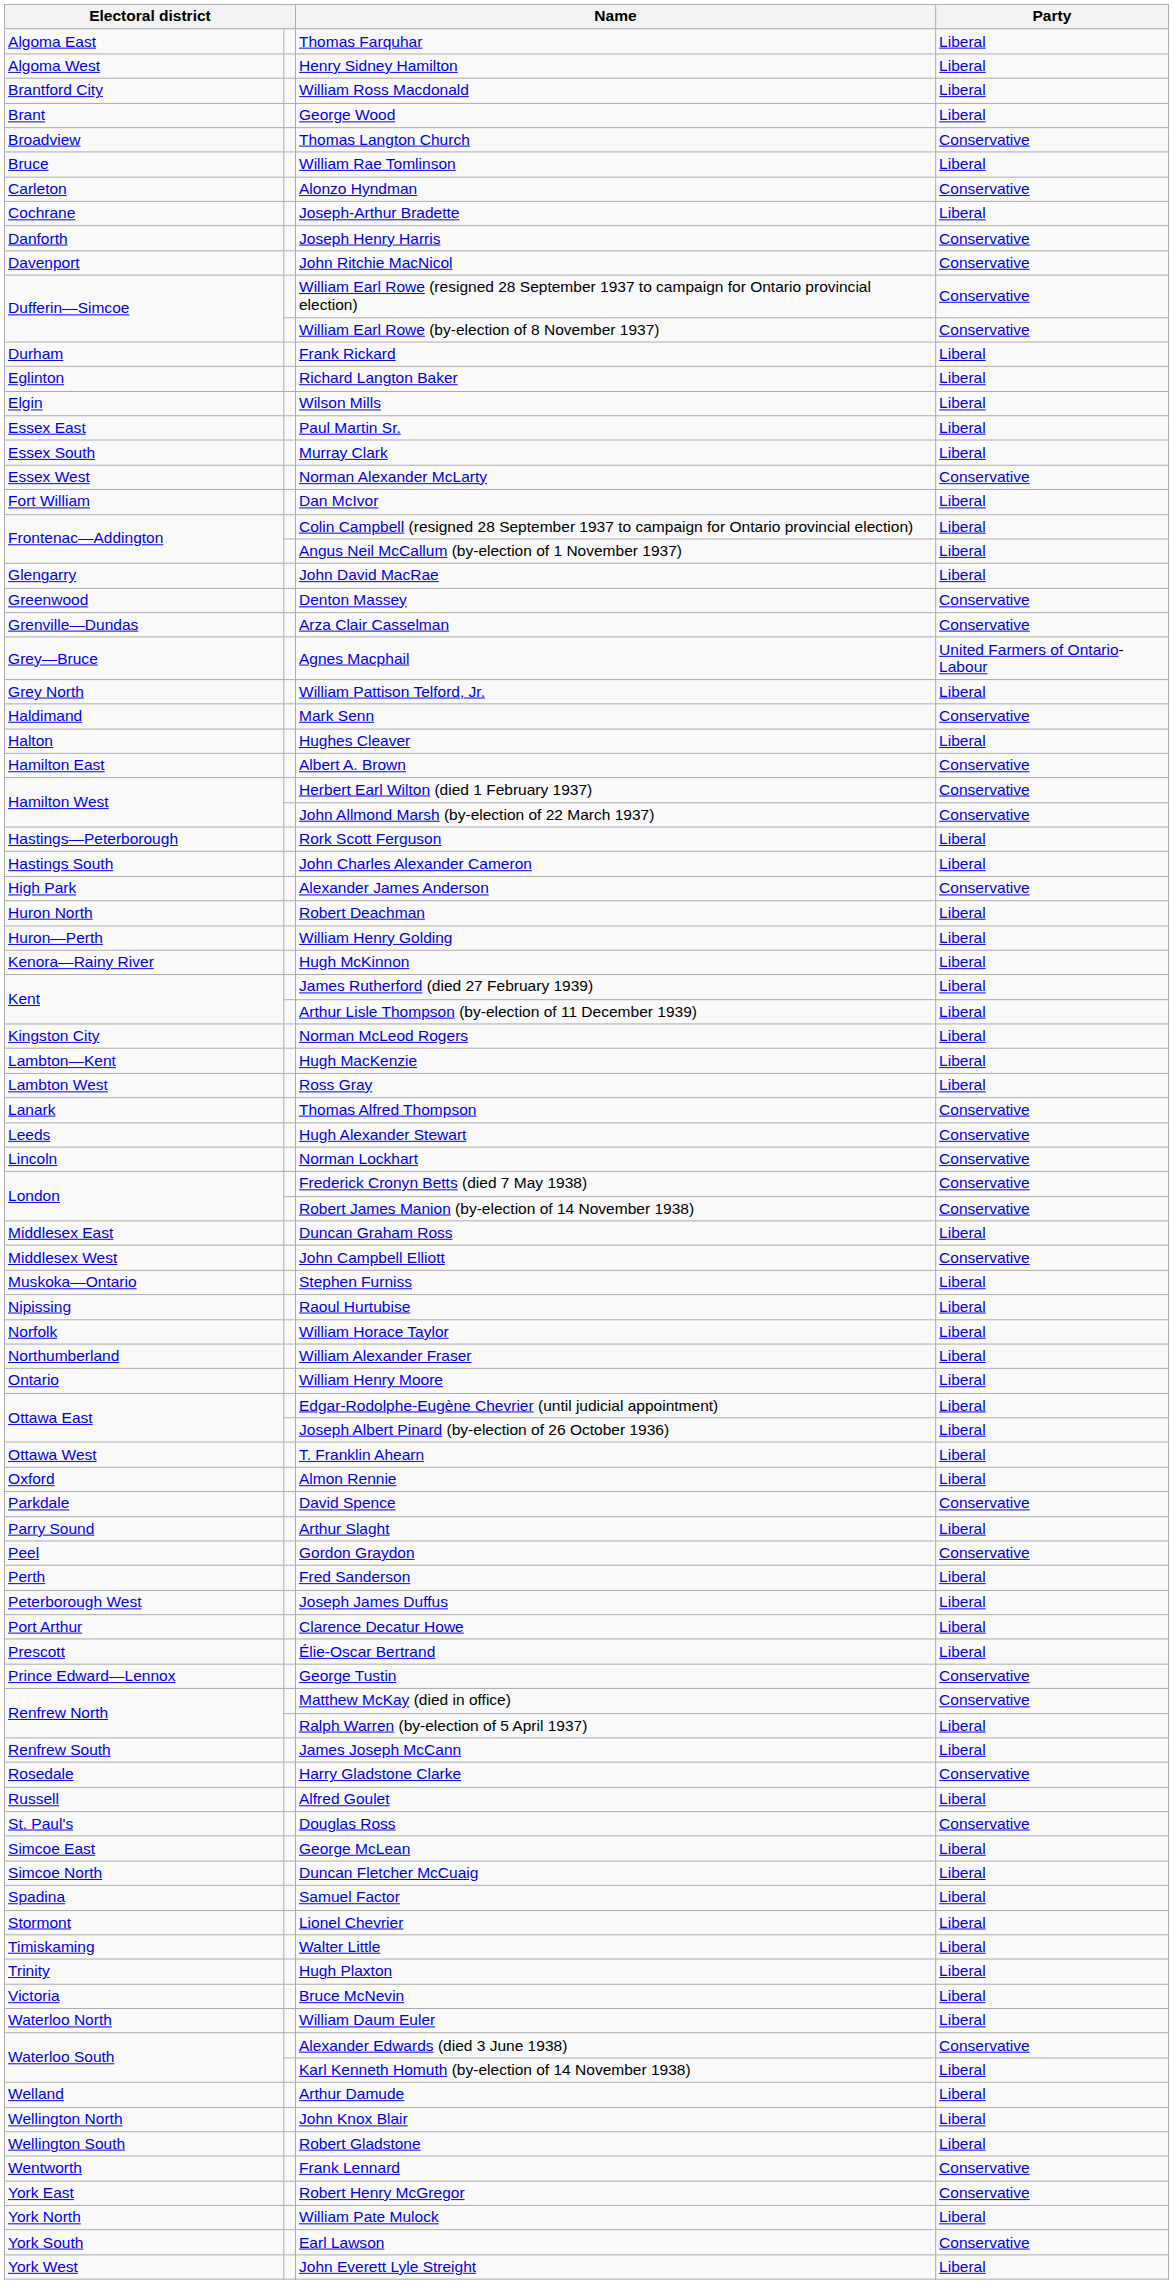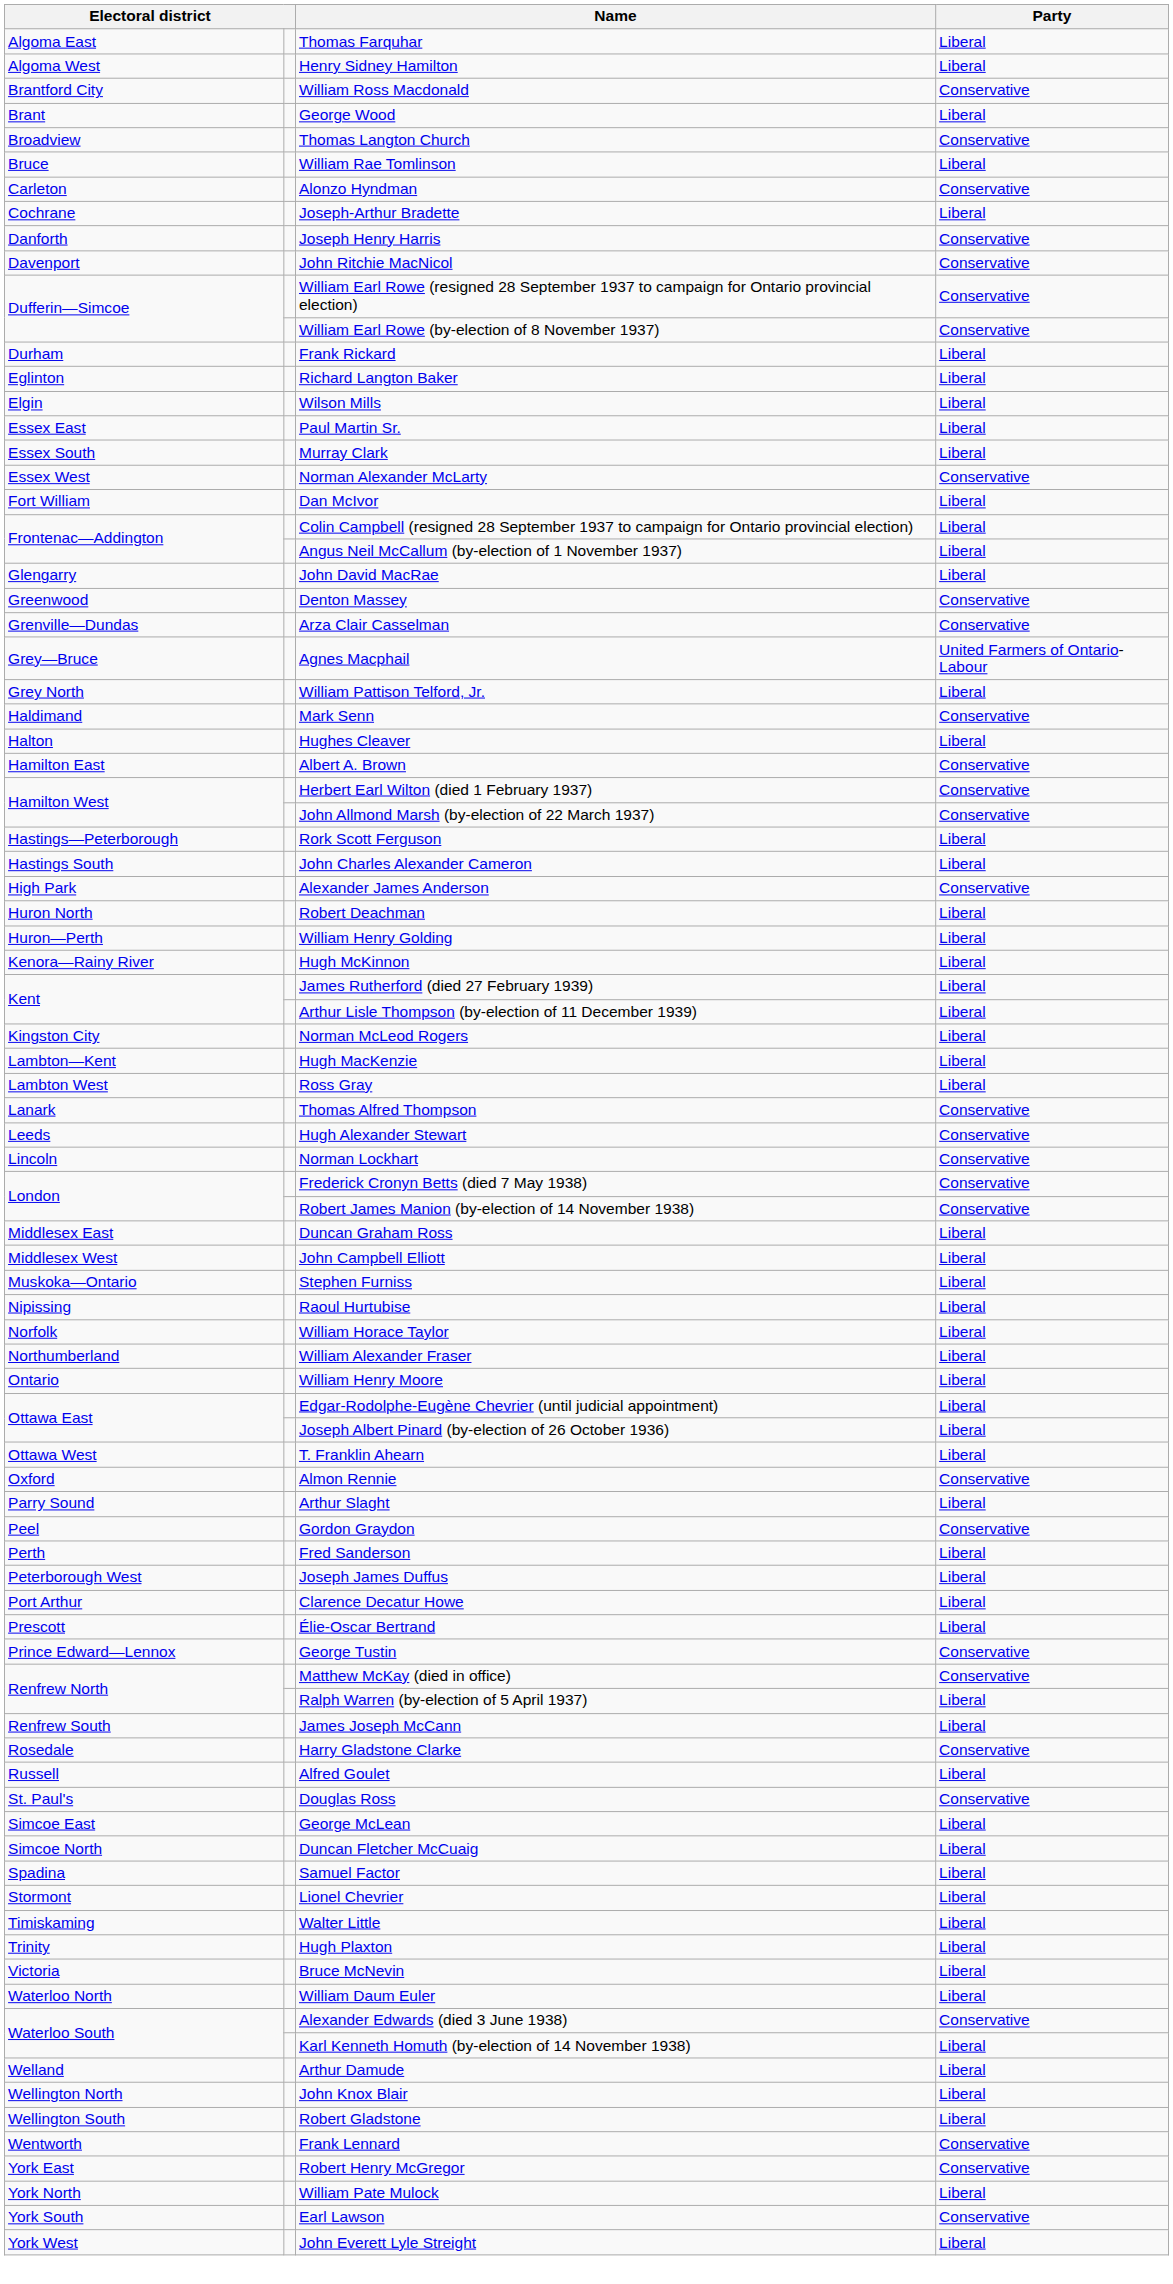William Ross Macdonald | Party: Liberal -> Conservative
John Campbell Elliott | Party: Conservative -> Liberal
Almon Rennie | Party: Liberal -> Conservative
- row: Parkdale | David Spence | Conservative
